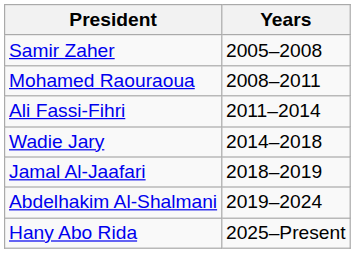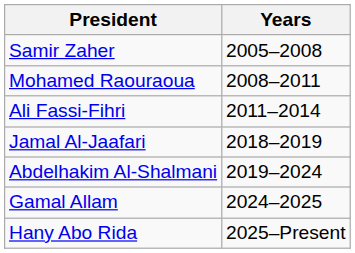- row: Wadie Jary | 2014–2018
+ row: Gamal Allam | 2024–2025
